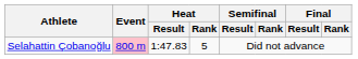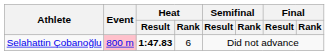Selahattin Çobanoğlu | Heat / Result: normal -> bold
Selahattin Çobanoğlu | Heat / Rank: 5 -> 6
